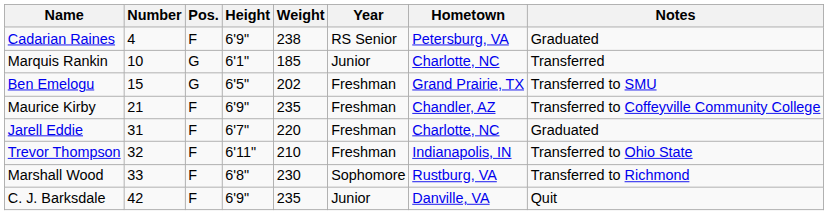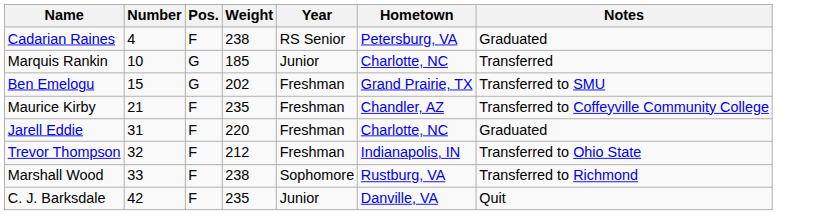- column: Height | 6'9" | 6'1" | 6'5" | 6'9" | 6'7" | 6'11" | 6'8" | 6'9"
Trevor Thompson | Weight: 210 -> 212
Marshall Wood | Weight: 230 -> 238
